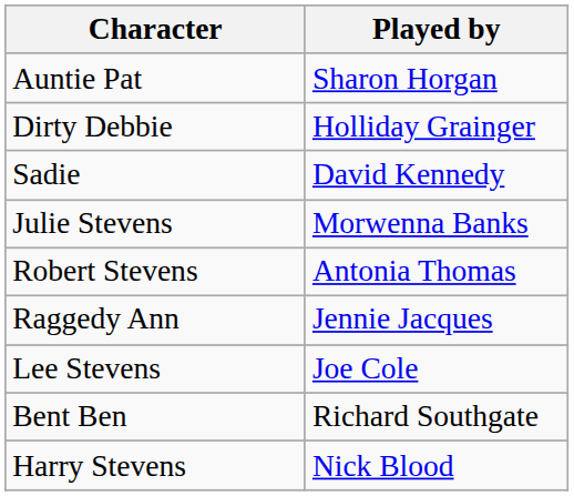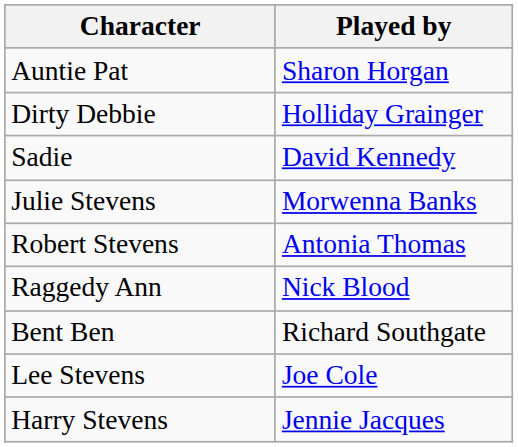Raggedy Ann | Played by: Jennie Jacques -> Nick Blood
rows swapped: Bent Ben <-> Lee Stevens
Harry Stevens | Played by: Nick Blood -> Jennie Jacques
